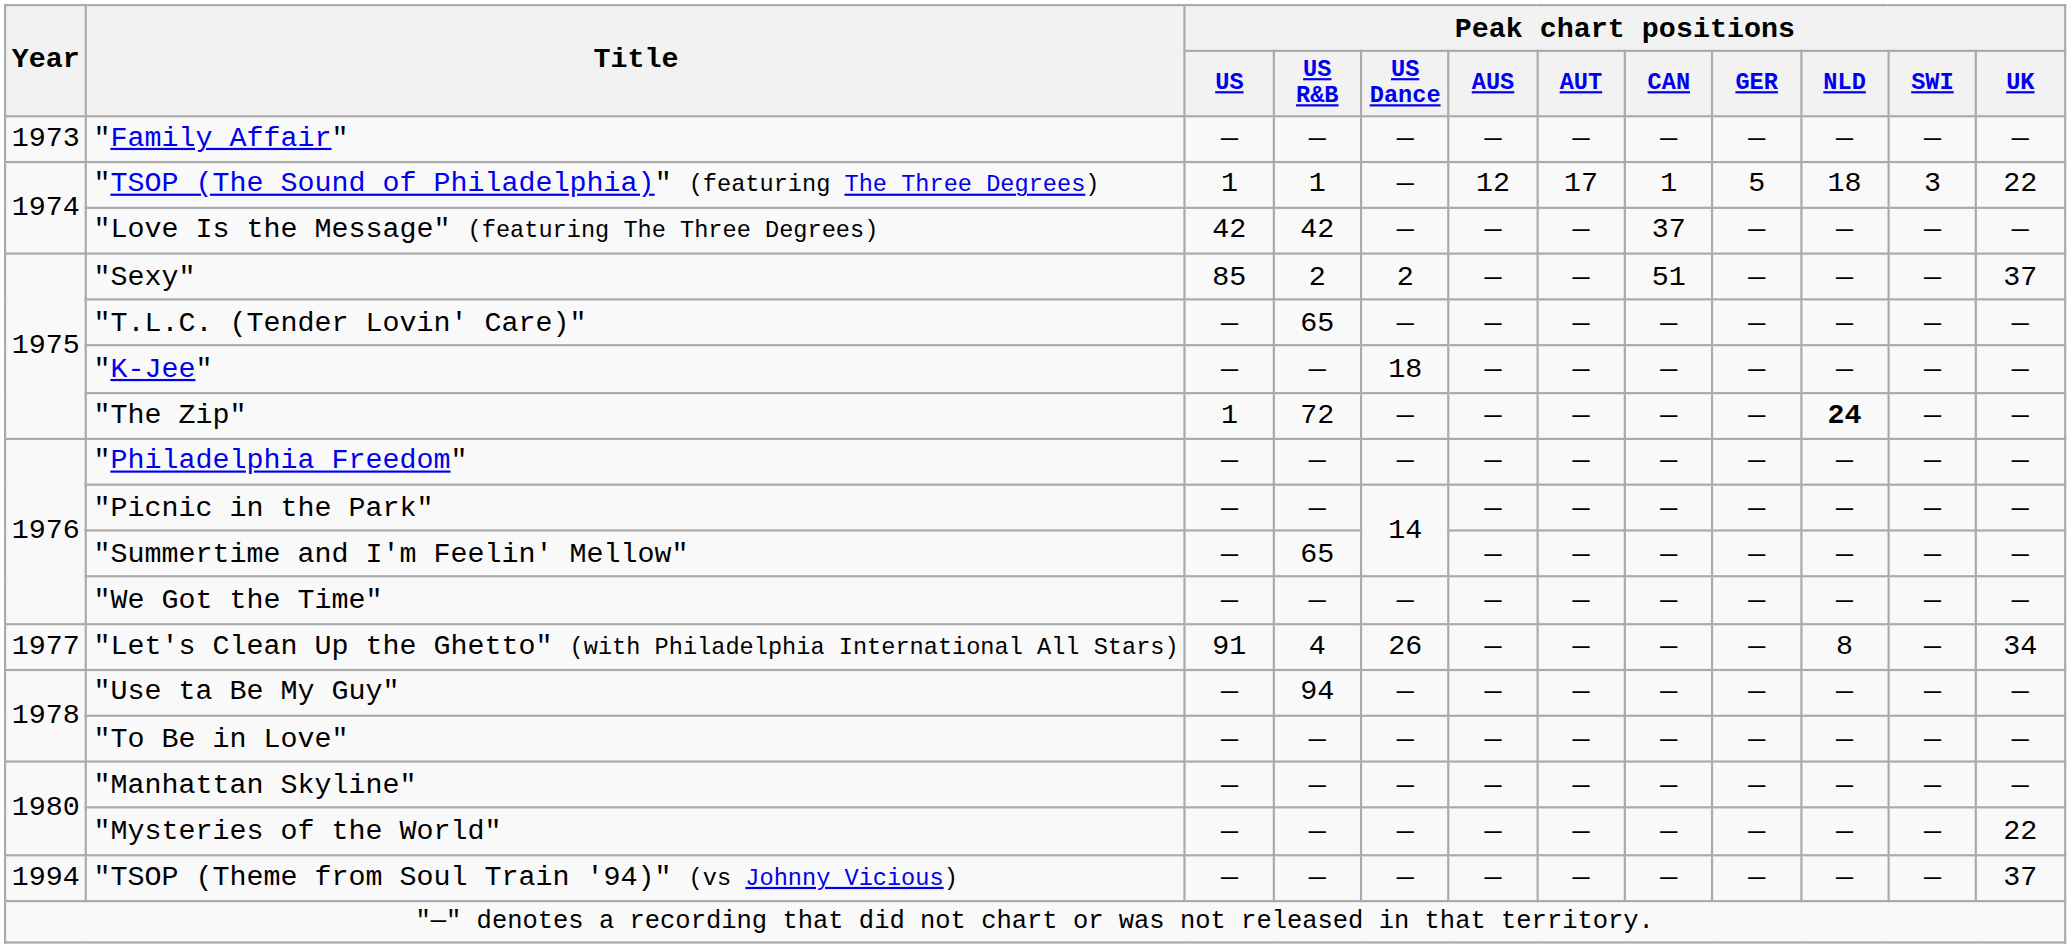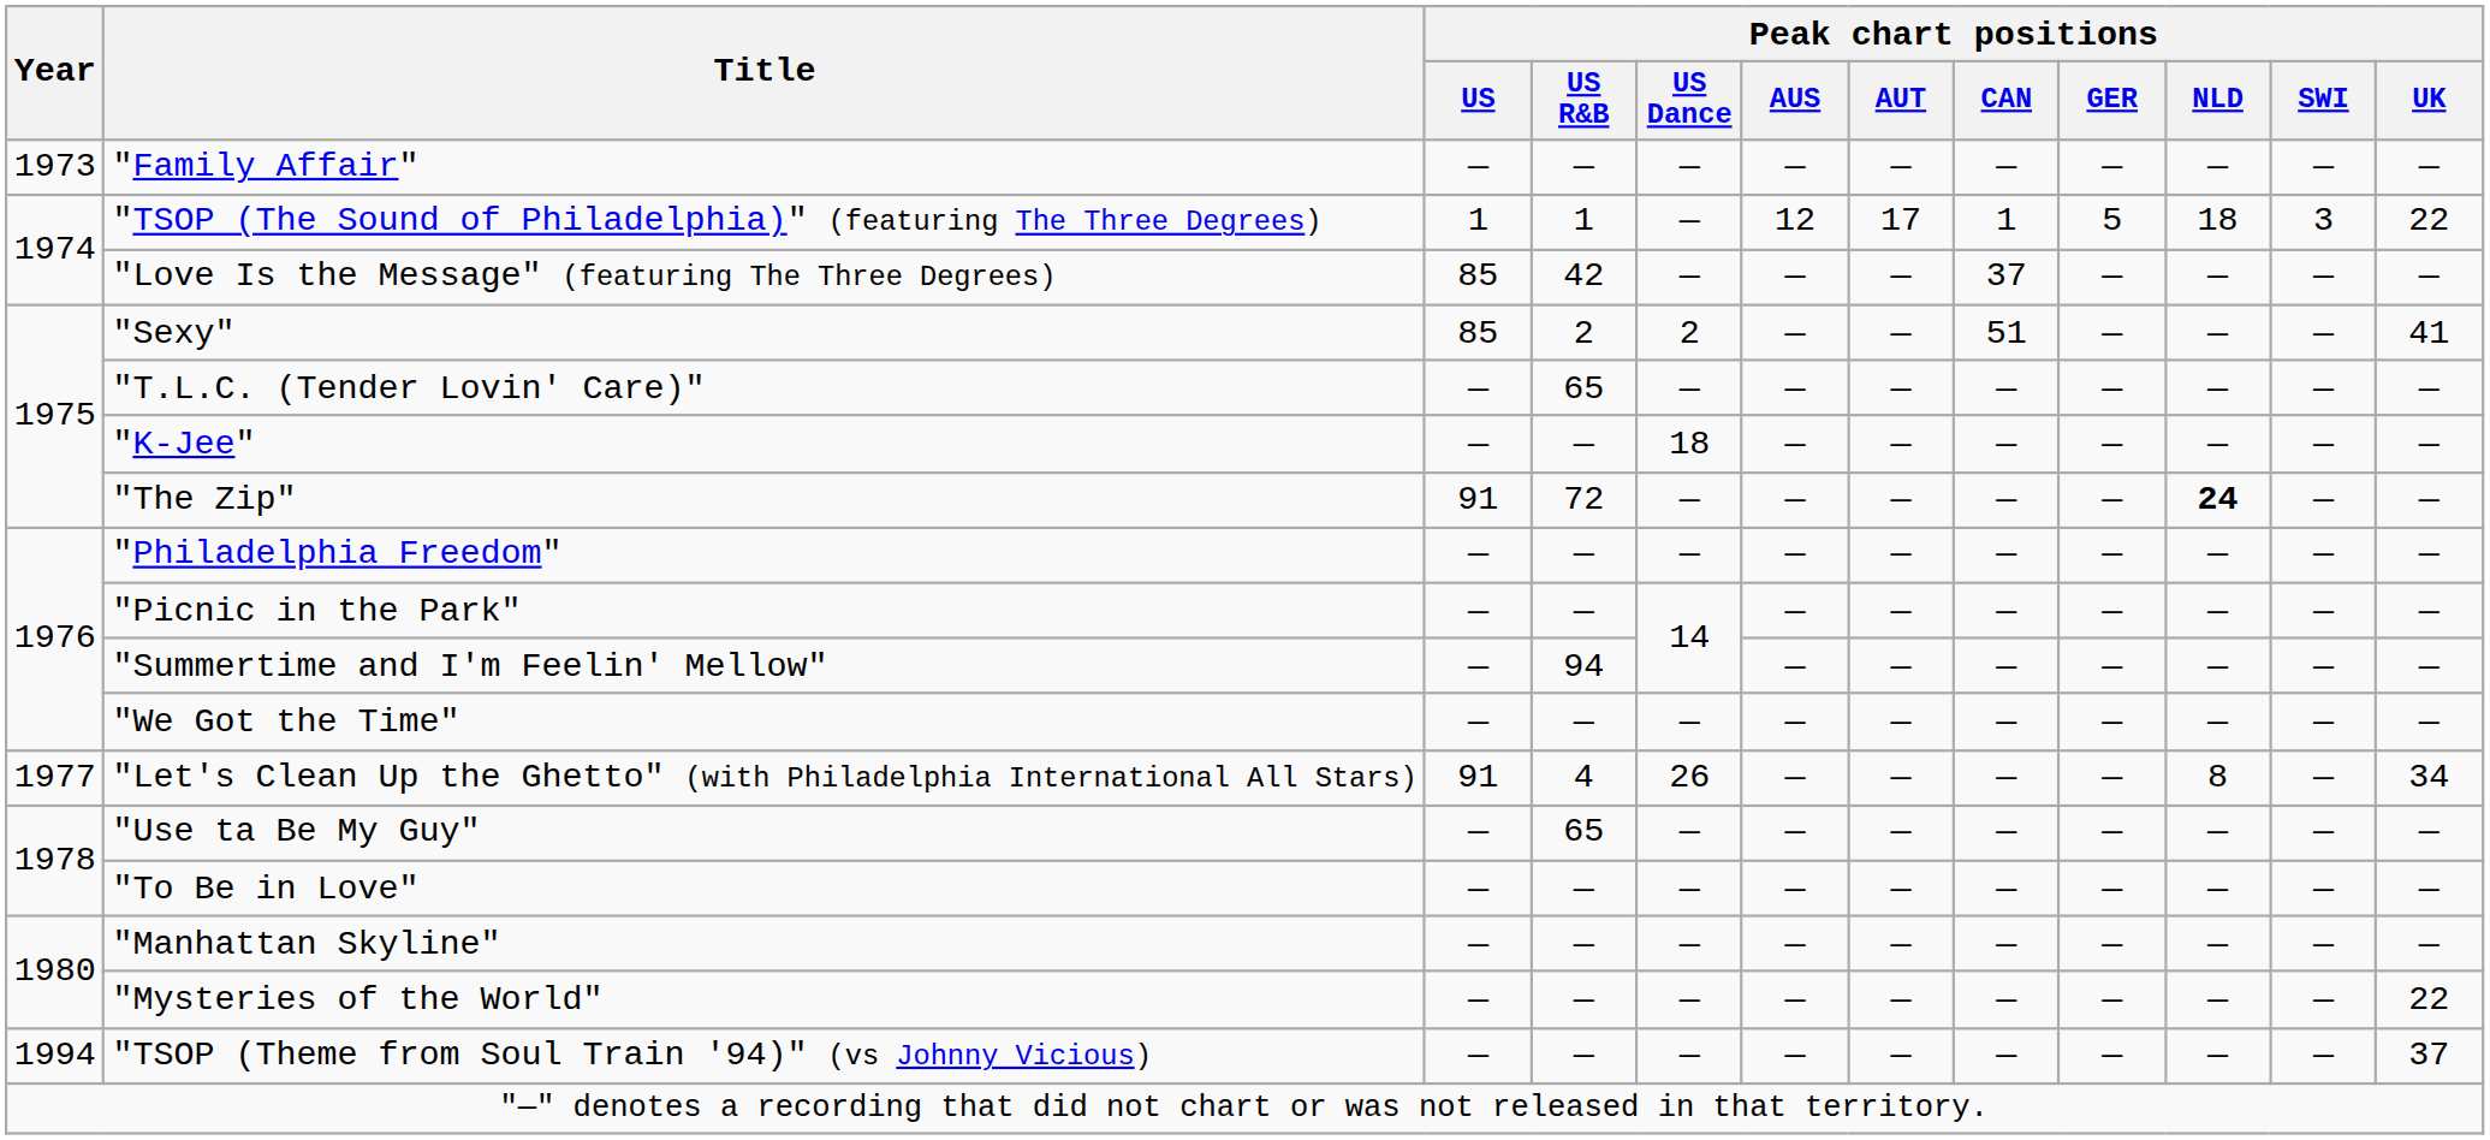"Love Is the Message" (featuring The Three Degrees) | Peak chart positions / US: 42 -> 85
"Sexy" | Peak chart positions / UK: 37 -> 41
"The Zip" | Peak chart positions / US: 1 -> 91
"Summertime and I'm Feelin' Mellow" | Peak chart positions / US R&B: 65 -> 94
"Use ta Be My Guy" | Peak chart positions / US R&B: 94 -> 65
